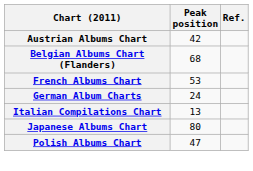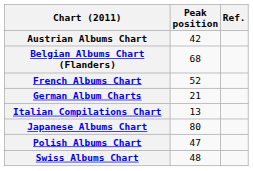French Albums Chart | Peak position: 53 -> 52
German Album Charts | Peak position: 24 -> 21
+ row: Swiss Albums Chart | 48
